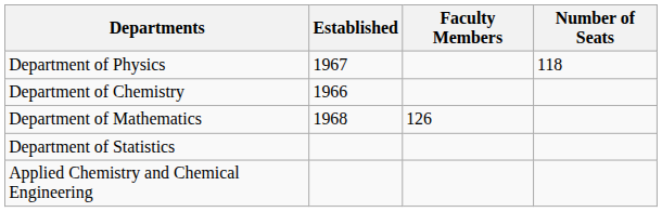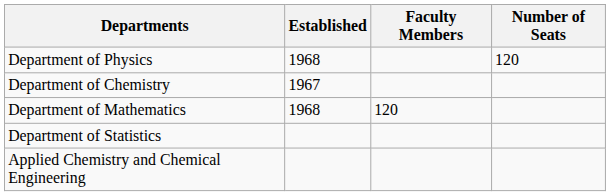Department of Physics | Established: 1967 -> 1968
Department of Physics | Number of Seats: 118 -> 120
Department of Chemistry | Established: 1966 -> 1967
Department of Mathematics | Faculty Members: 126 -> 120
